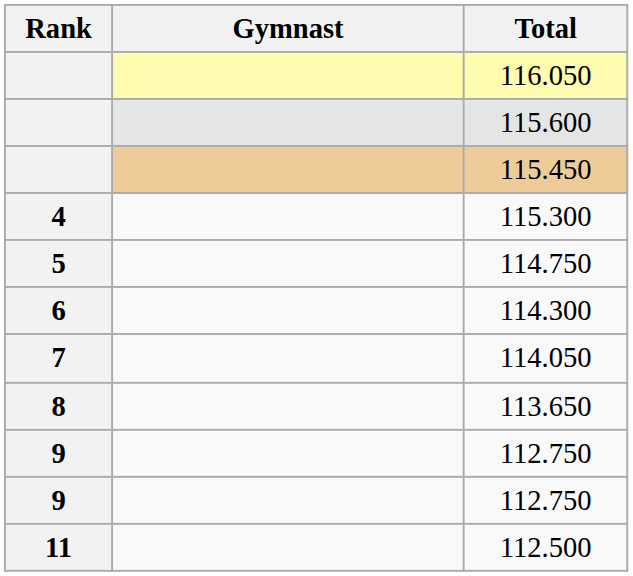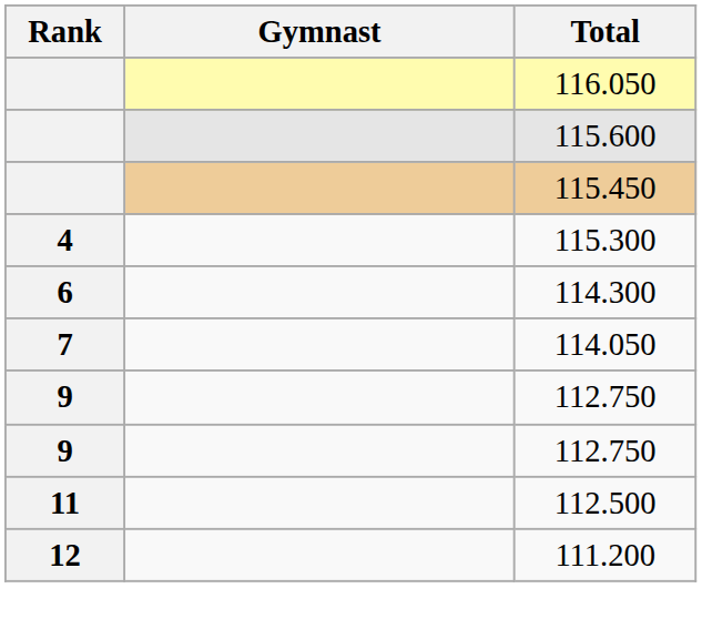- row: 5 | 114.750
- row: 8 | 113.650
+ row: 12 | 111.200
